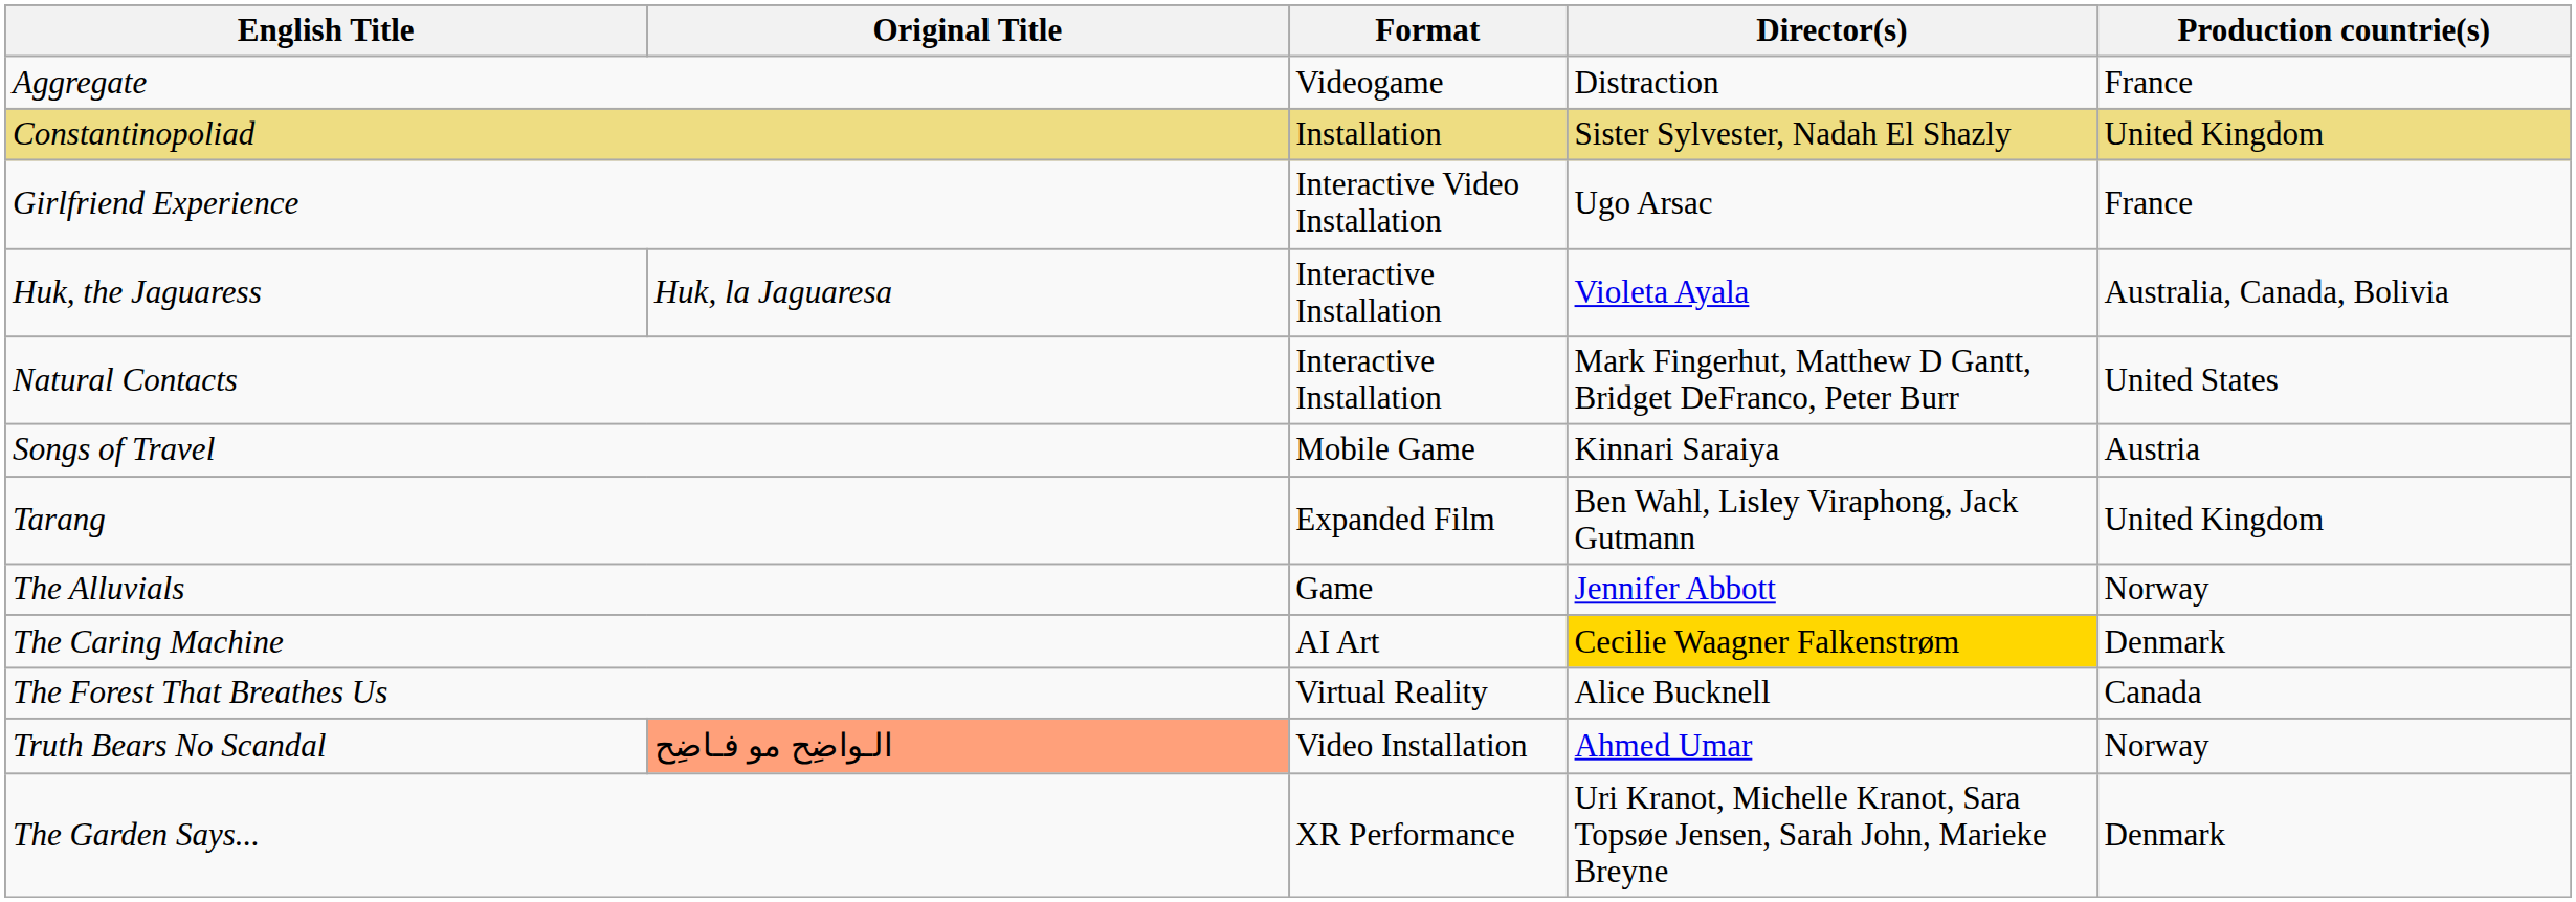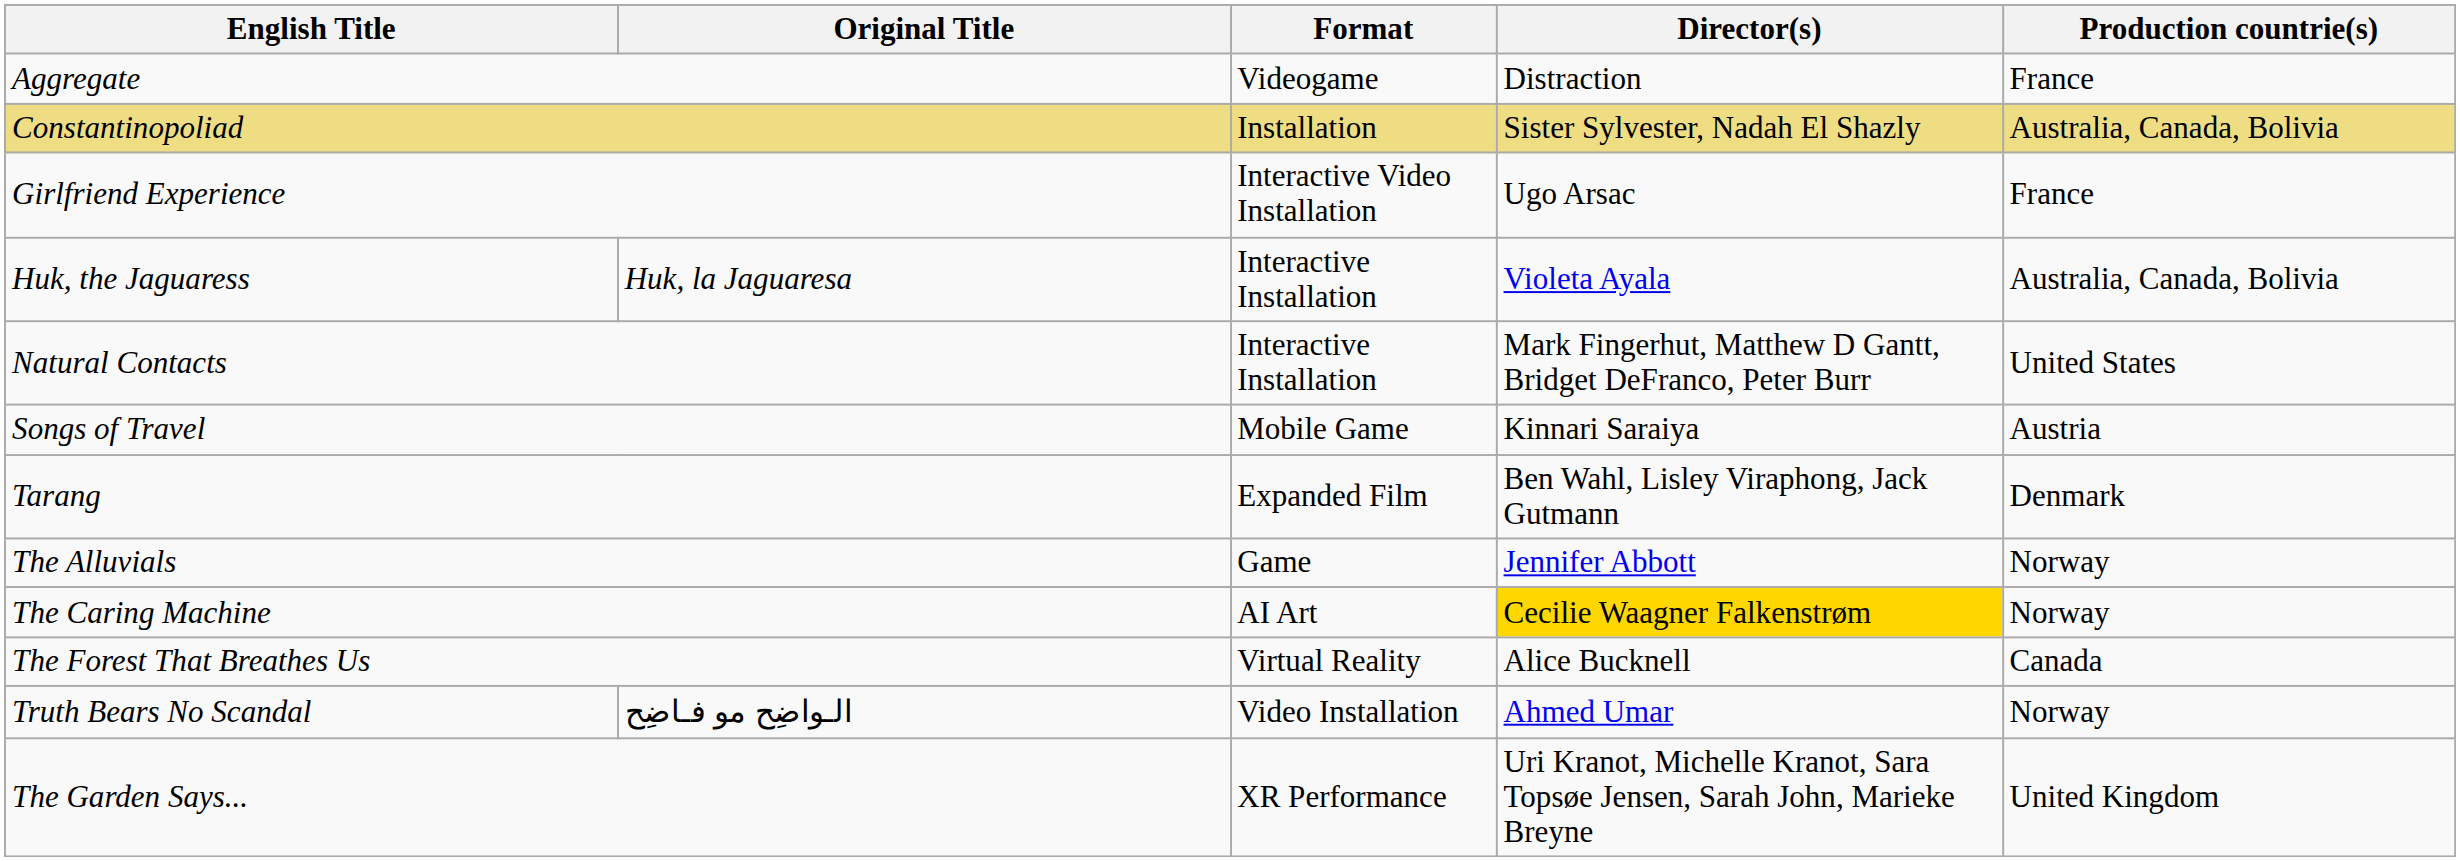Constantinopoliad | Production countrie(s): United Kingdom -> Australia, Canada, Bolivia
Tarang | Production countrie(s): United Kingdom -> Denmark
The Caring Machine | Production countrie(s): Denmark -> Norway
Truth Bears No Scandal | Original Title: lightsalmon background -> no background
The Garden Says... | Production countrie(s): Denmark -> United Kingdom
